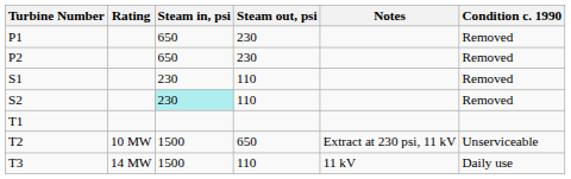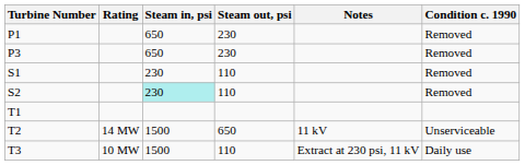- row: P2 | 650 | 230 | Removed
+ row: P3 | 650 | 230 | Removed
T2 | Rating: 10 MW -> 14 MW
T2 | Notes: Extract at 230 psi, 11 kV -> 11 kV
T3 | Rating: 14 MW -> 10 MW
T3 | Notes: 11 kV -> Extract at 230 psi, 11 kV
